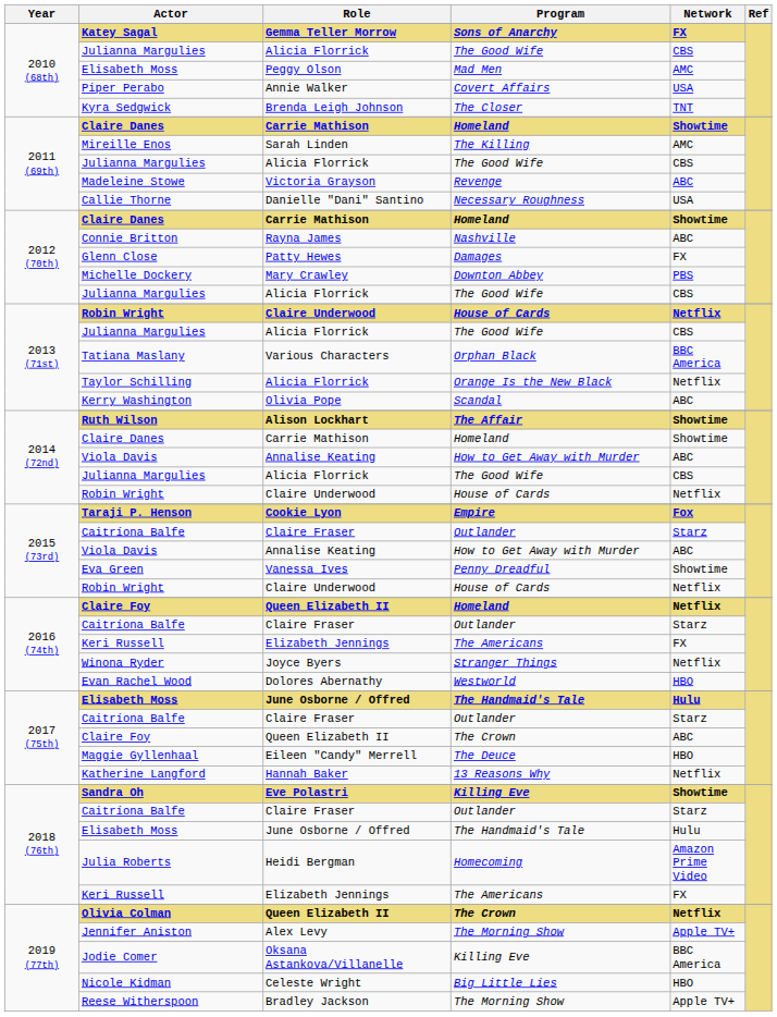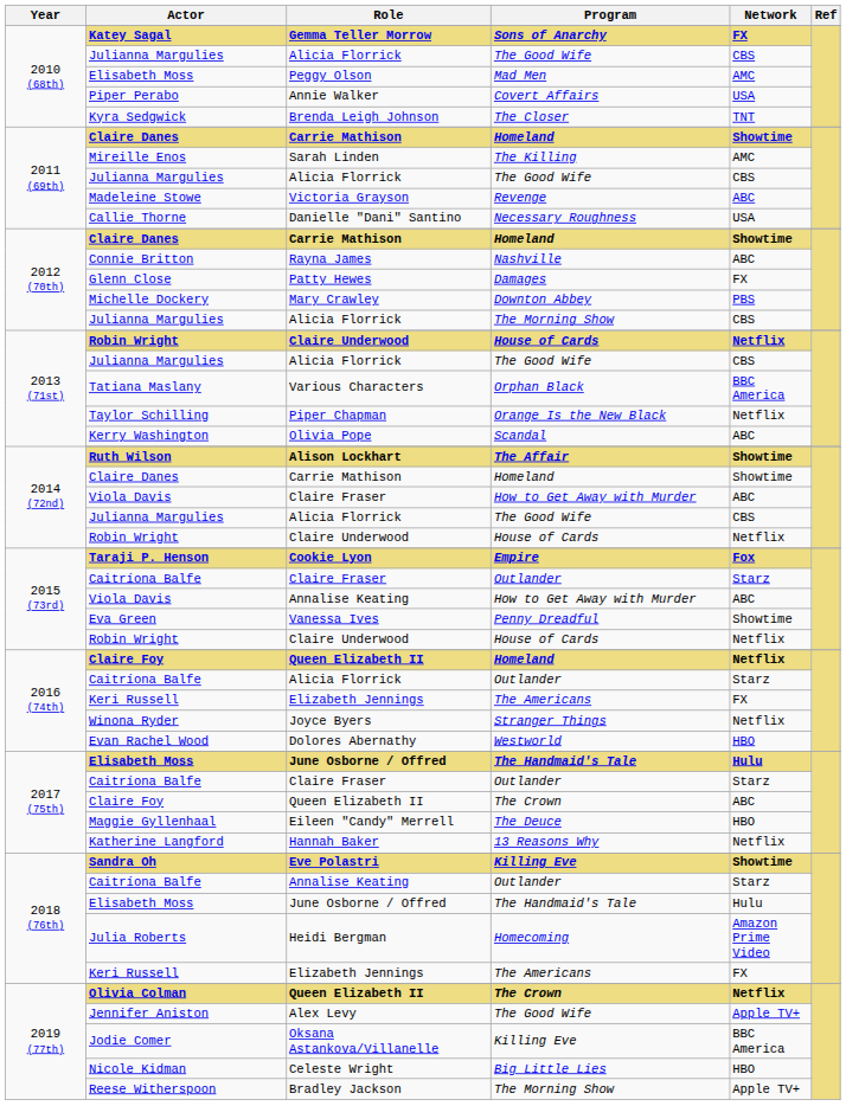2012 (70th) / Julianna Margulies | Program: The Good Wife -> The Morning Show
Taylor Schilling | Role: Alicia Florrick -> Piper Chapman
2014 (72nd) / Viola Davis | Role: Annalise Keating -> Claire Fraser
2016 (74th) / Caitríona Balfe | Role: Claire Fraser -> Alicia Florrick
2018 (76th) / Caitríona Balfe | Role: Claire Fraser -> Annalise Keating
Jennifer Aniston | Program: The Morning Show -> The Good Wife
